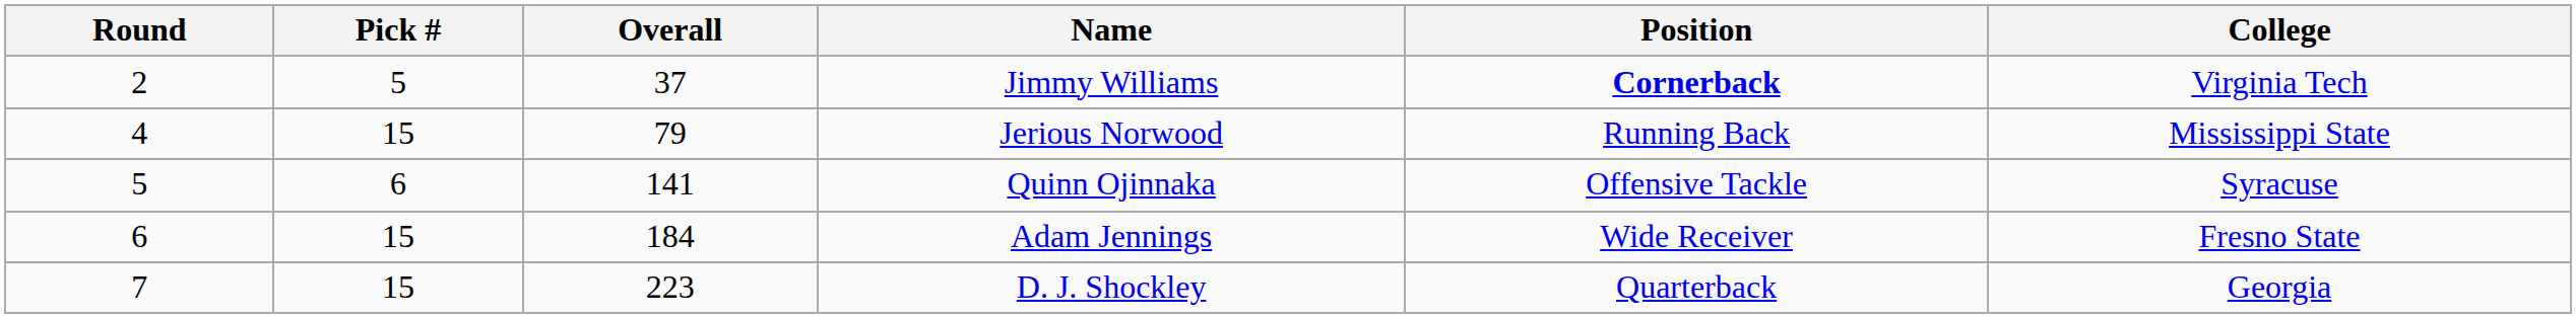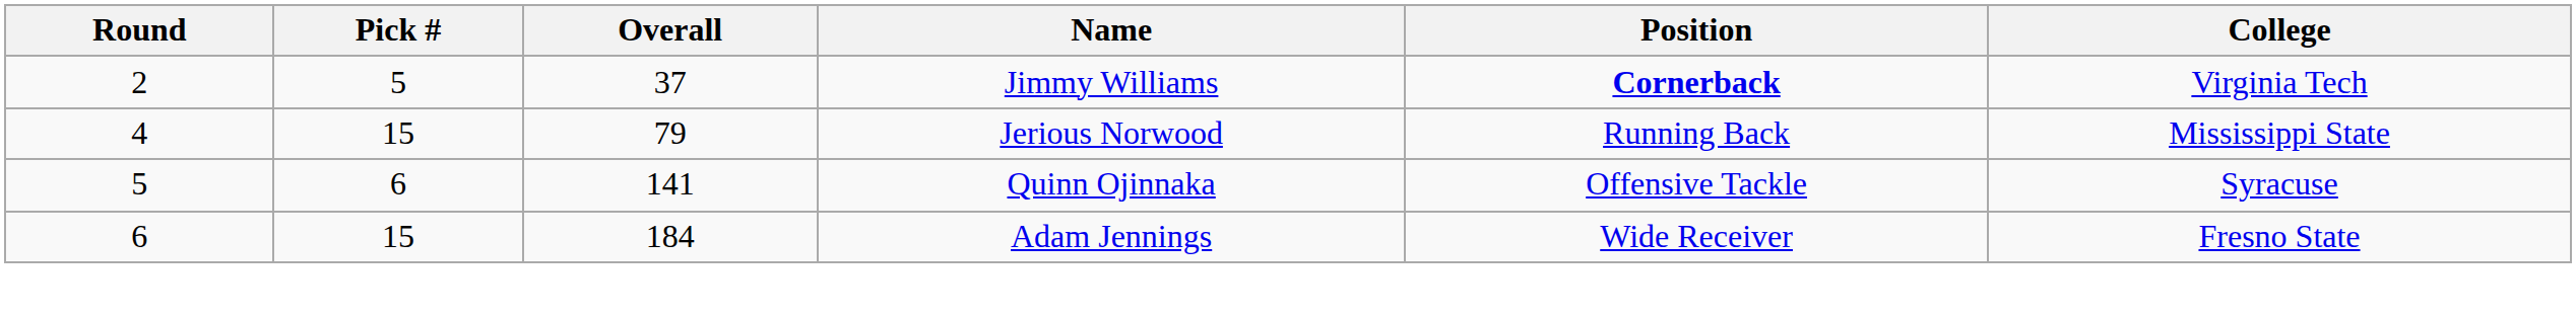- row: 7 | 15 | 223 | D. J. Shockley | Quarterback | Georgia
